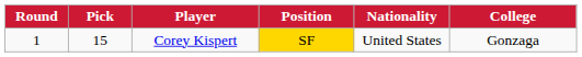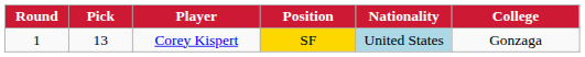Corey Kispert | Pick: 15 -> 13
Corey Kispert | Nationality: no background -> lightblue background
